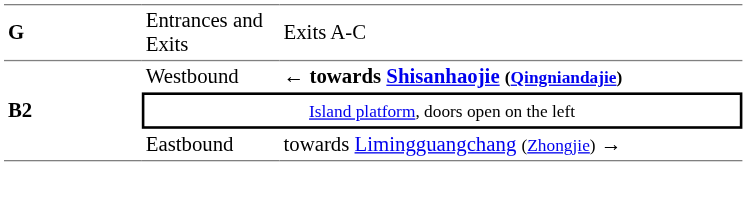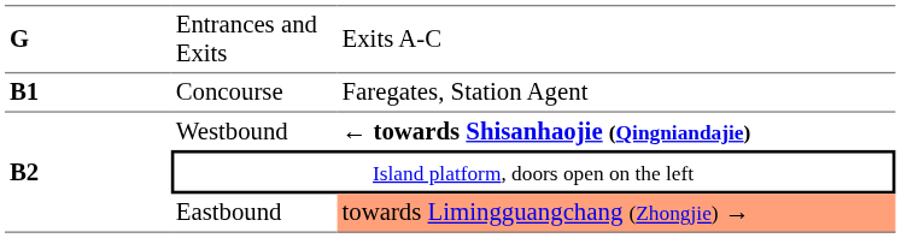+ row: B1 | Concourse | Faregates, Station Agent
Eastbound | column 3: no background -> lightsalmon background
